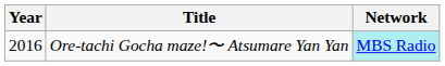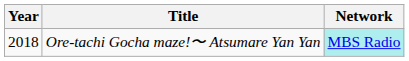Ore-tachi Gocha maze!〜 Atsumare Yan Yan | Year: 2016 -> 2018
